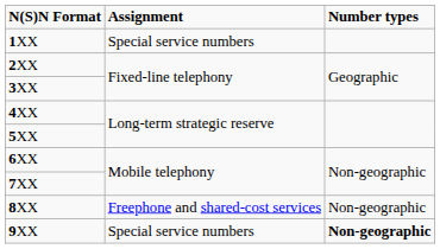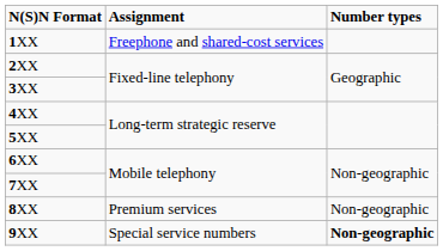1XX | column 2: Special service numbers -> Freephone and shared-cost services
8XX | column 2: Freephone and shared-cost services -> Premium services
